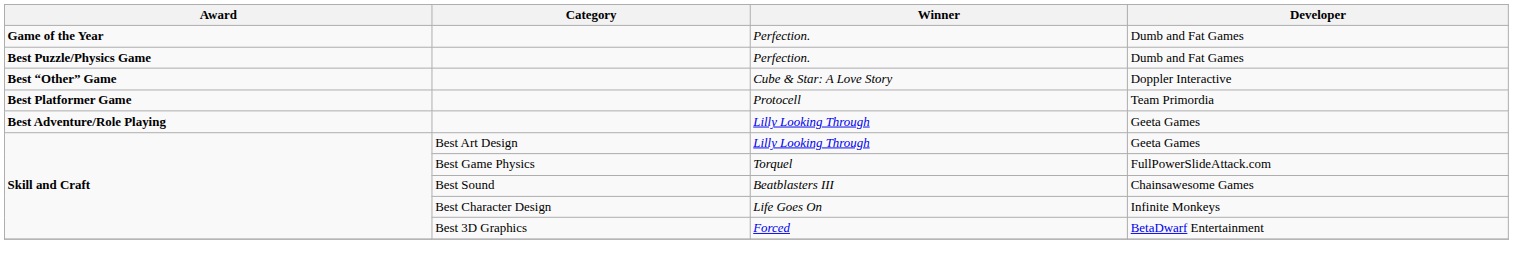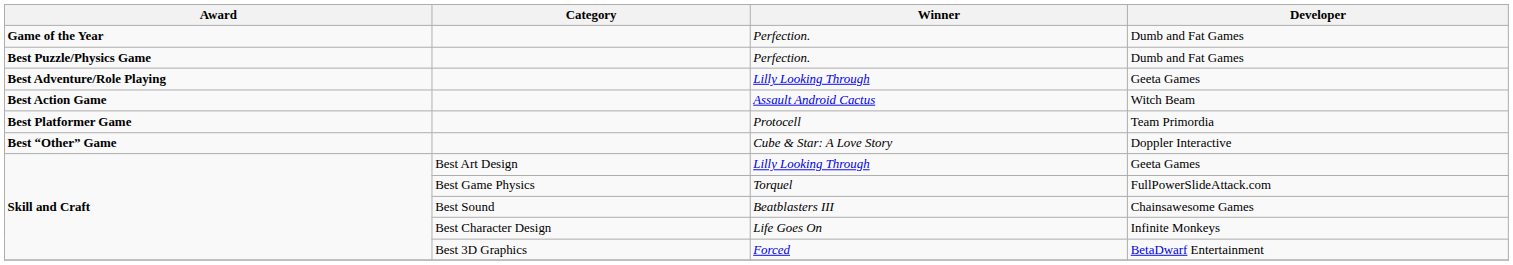rows swapped: Best Adventure/Role Playing / Lilly Looking Through <-> Cube & Star: A Love Story
+ row: Best Action Game | Assault Android Cactus | Witch Beam
